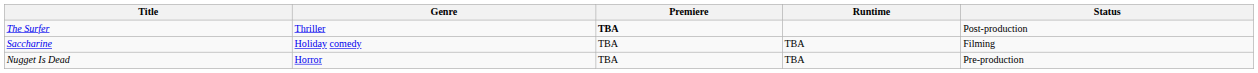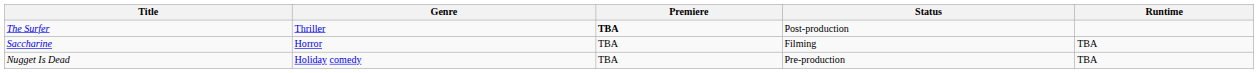columns swapped: Runtime <-> Status
Saccharine | Genre: Holiday comedy -> Horror
Nugget Is Dead | Genre: Horror -> Holiday comedy
